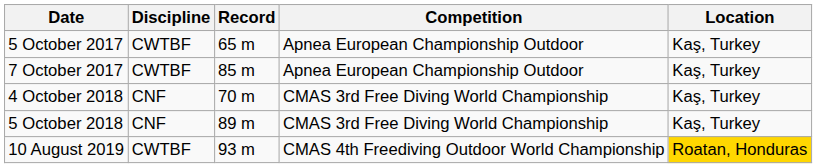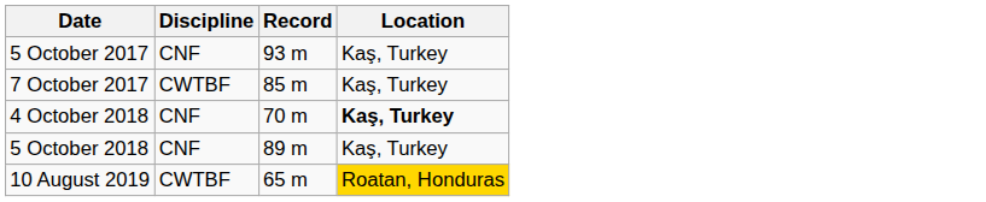- column: Competition | Apnea European Championship Outdoor | Apnea European Championship Outdoor | CMAS 3rd Free Diving World Championship | CMAS 3rd Free Diving World Championship | CMAS 4th Freediving Outdoor World Championship
5 October 2017 | Discipline: CWTBF -> CNF
5 October 2017 | Record: 65 m -> 93 m
4 October 2018 | Location: normal -> bold
10 August 2019 | Record: 93 m -> 65 m
